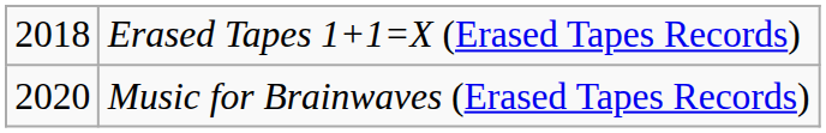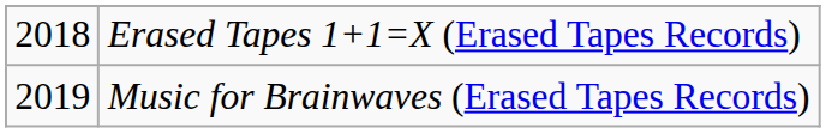Music for Brainwaves (Erased Tapes Records) | column 1: 2020 -> 2019
